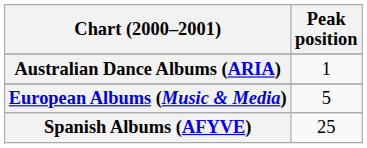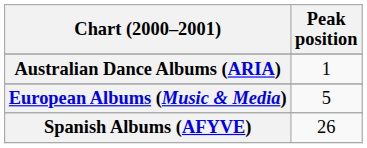Spanish Albums (AFYVE) | Peak position: 25 -> 26
